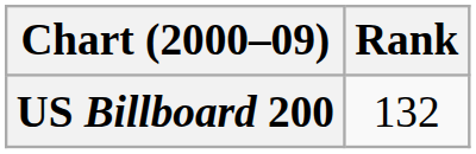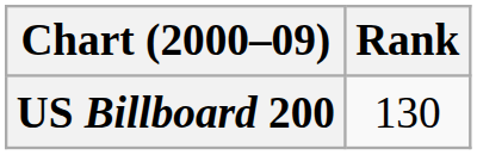US Billboard 200 | Rank: 132 -> 130
